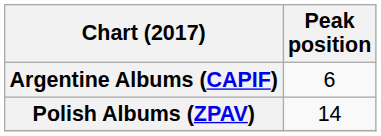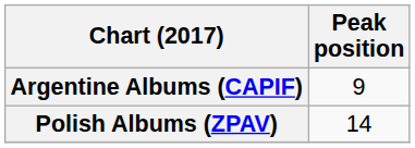Argentine Albums (CAPIF) | Peak position: 6 -> 9
